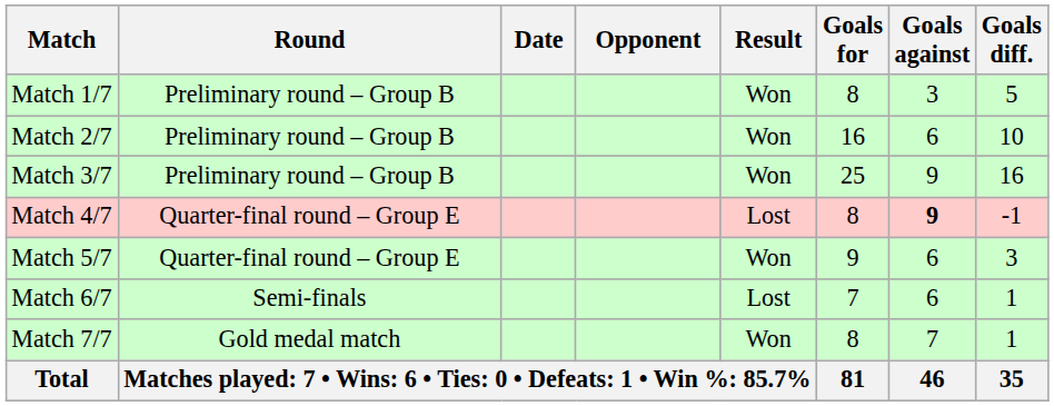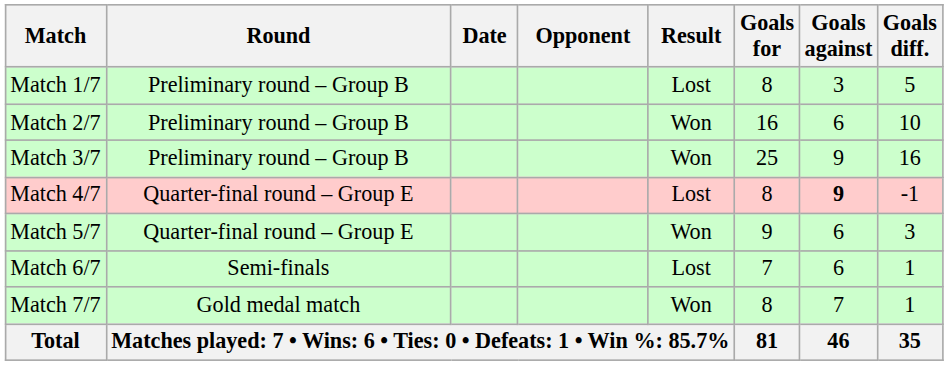Match 1/7 | Result: Won -> Lost
